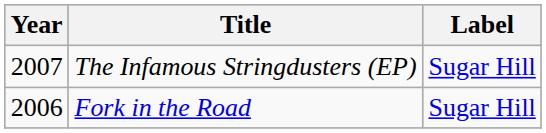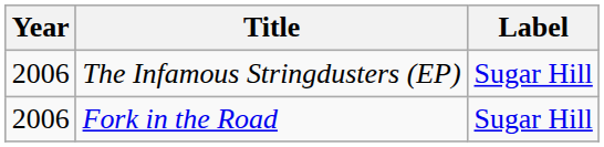The Infamous Stringdusters (EP) | Year: 2007 -> 2006
